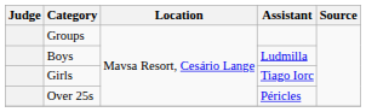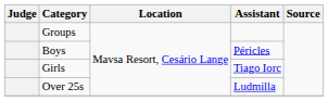Boys | Assistant: Ludmilla -> Péricles
Over 25s | Assistant: Péricles -> Ludmilla
